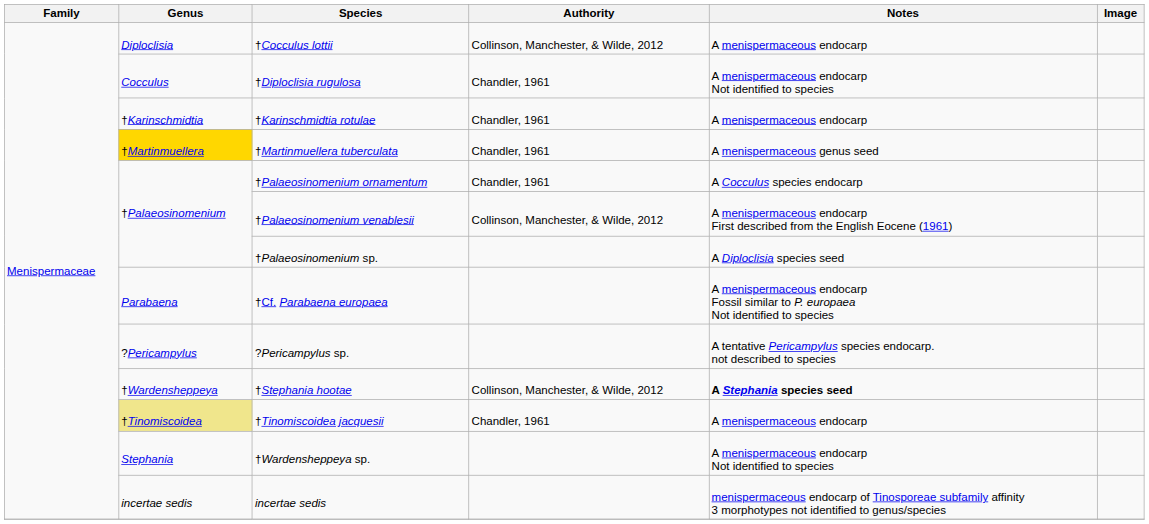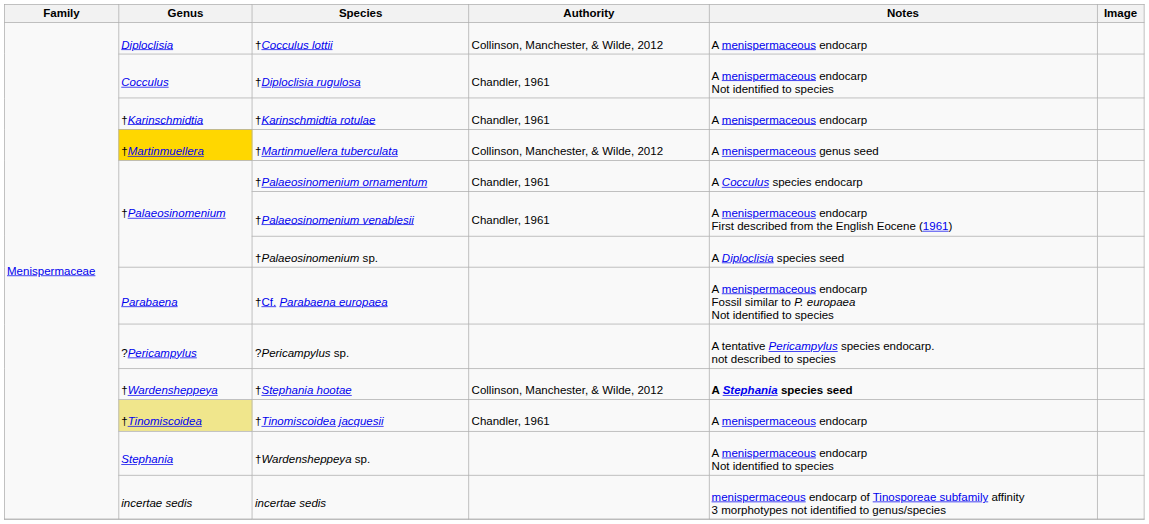†Martinmuellera tuberculata | Authority: Chandler, 1961 -> Collinson, Manchester, & Wilde, 2012
†Palaeosinomenium venablesii | Authority: Collinson, Manchester, & Wilde, 2012 -> Chandler, 1961
